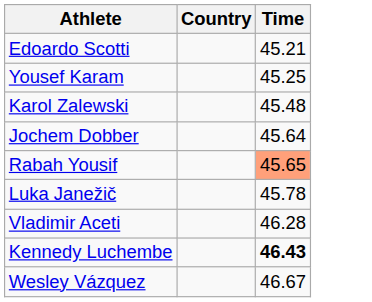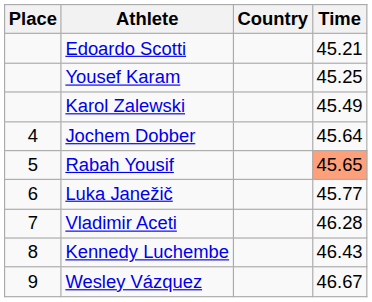+ column: Place | 4 | 5 | 6 | 7 | 8 | 9
Karol Zalewski | Time: 45.48 -> 45.49
Luka Janežič | Time: 45.78 -> 45.77
Kennedy Luchembe | Time: bold -> normal
